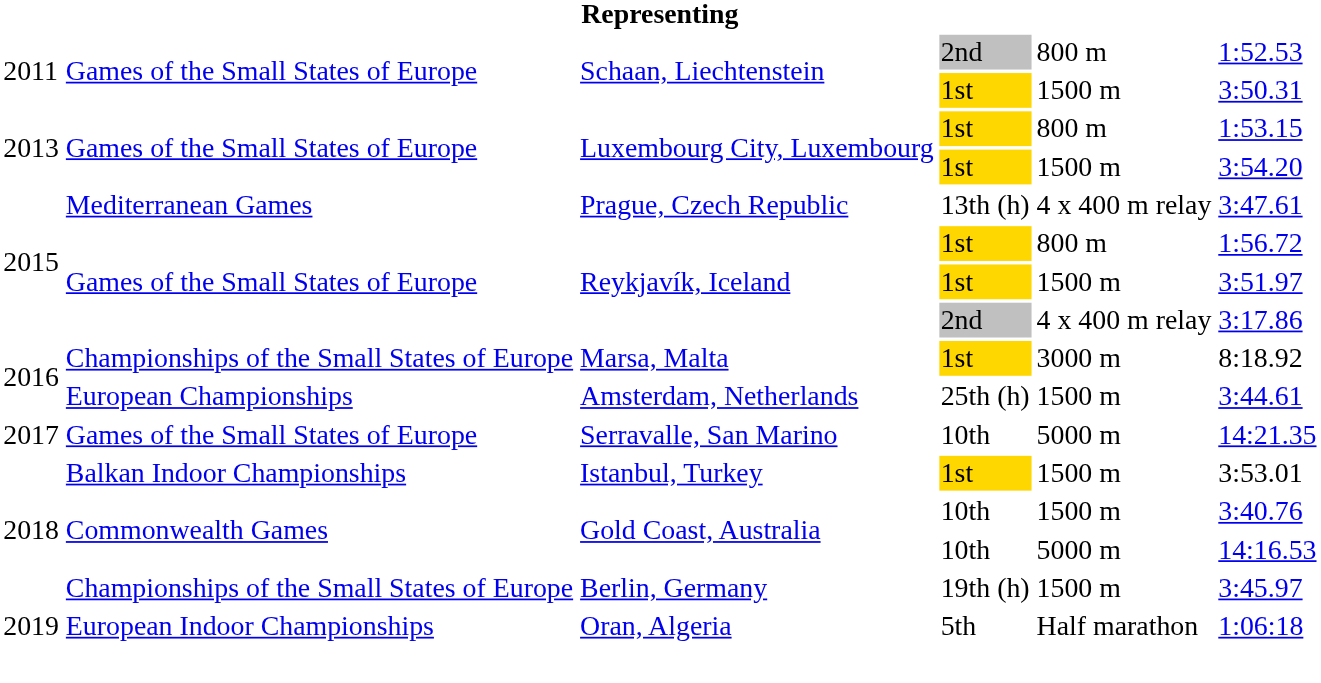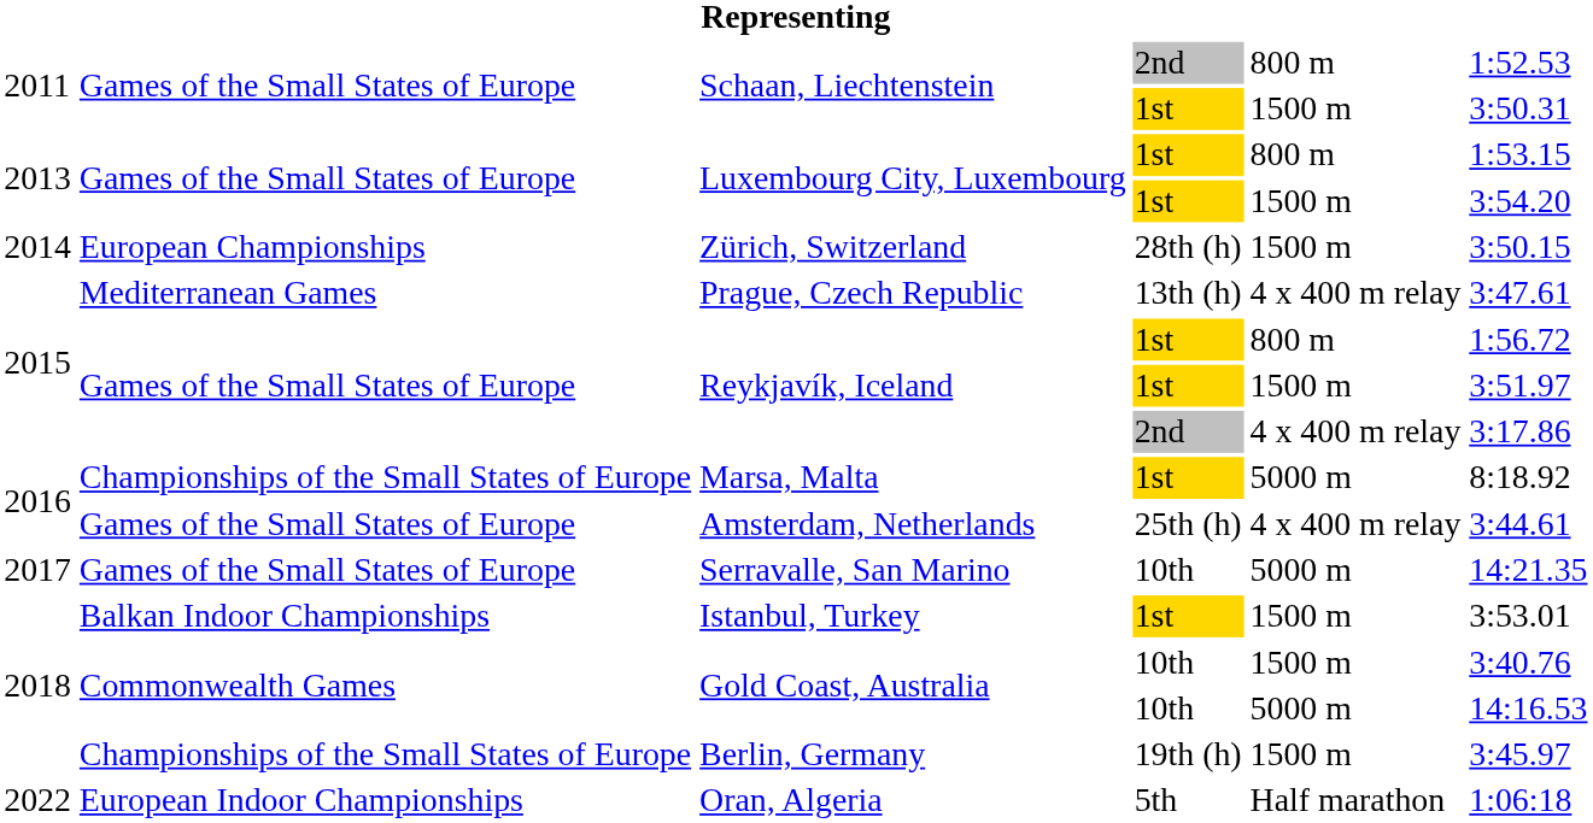+ row: 2014 | European Championships | Zürich, Switzerland | 28th (h) | 1500 m | 3:50.15
Marsa, Malta | column 5: 3000 m -> 5000 m
Amsterdam, Netherlands | column 2: European Championships -> Games of the Small States of Europe
Amsterdam, Netherlands | column 5: 1500 m -> 4 x 400 m relay
Oran, Algeria | column 1: 2019 -> 2022
